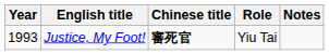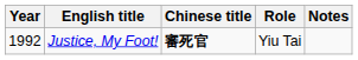Justice, My Foot! | Year: 1993 -> 1992
